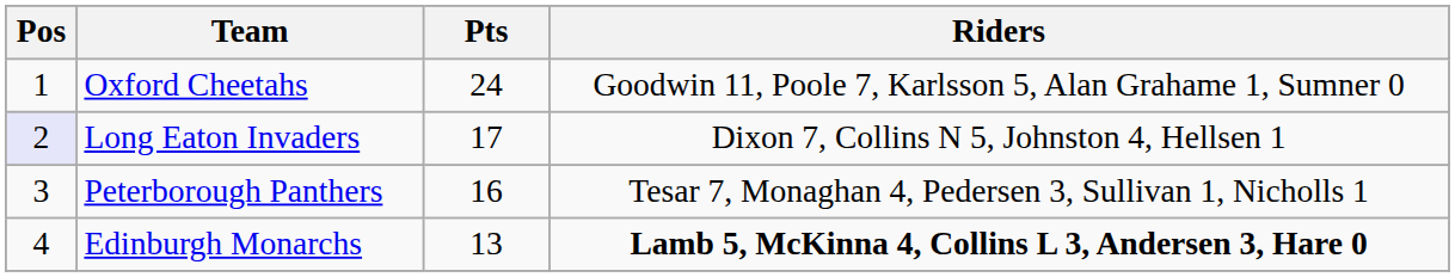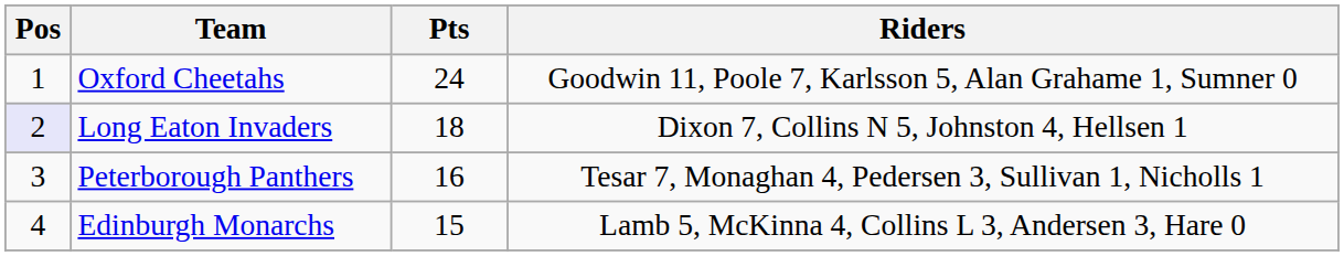Long Eaton Invaders | Pts: 17 -> 18
Edinburgh Monarchs | Pts: 13 -> 15
Edinburgh Monarchs | Riders: bold -> normal
